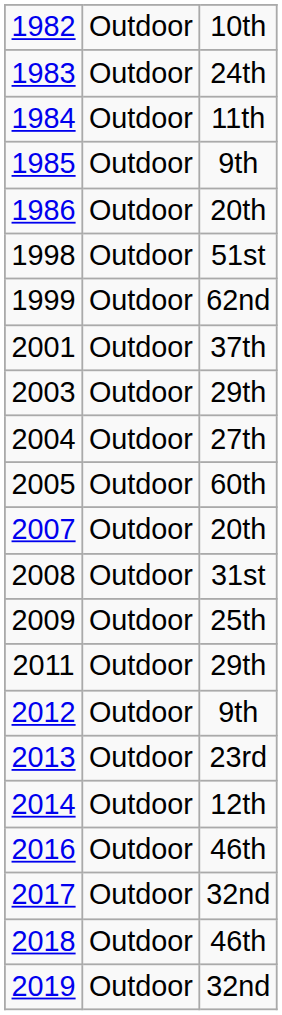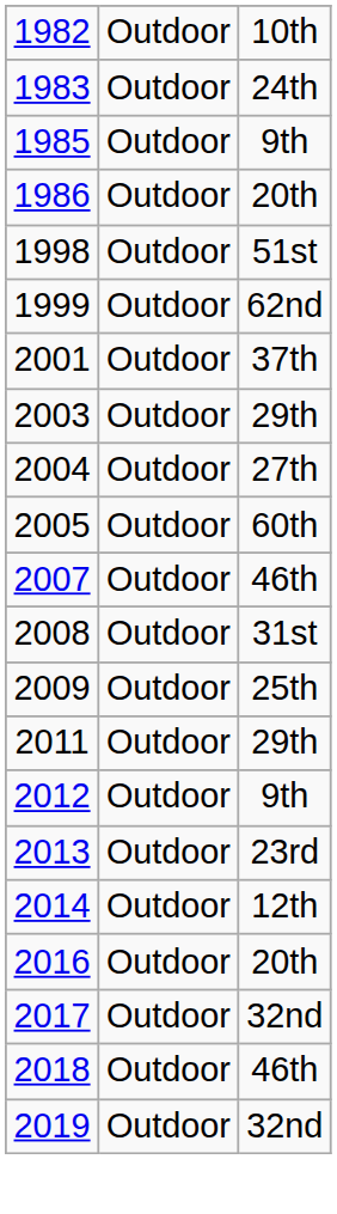- row: 1984 | Outdoor | 11th
2007 | column 3: 20th -> 46th
2016 | column 3: 46th -> 20th
